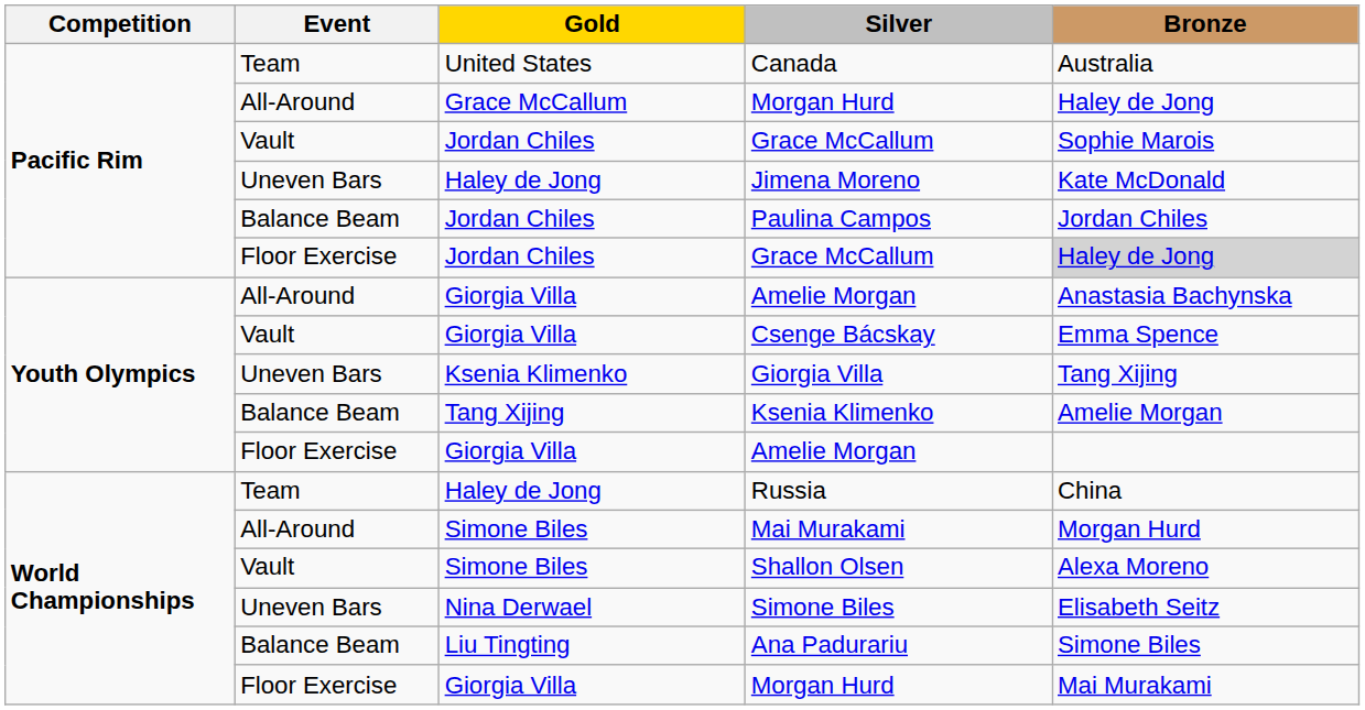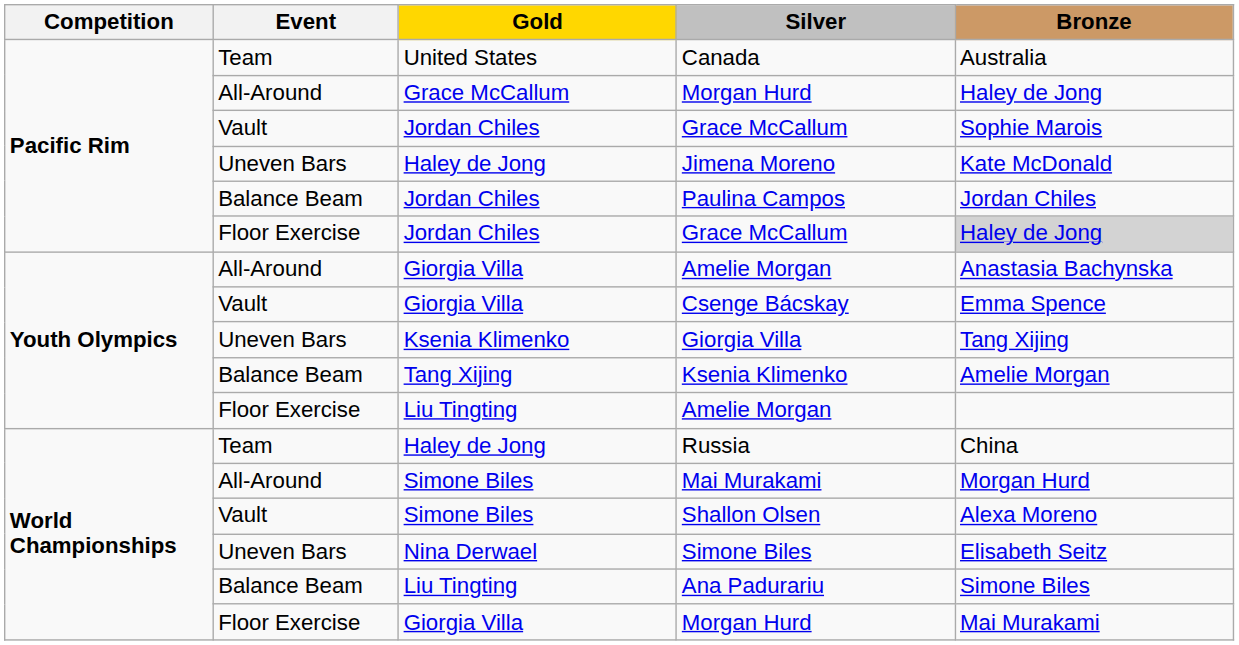Floor Exercise / Amelie Morgan | Gold: Giorgia Villa -> Liu Tingting
